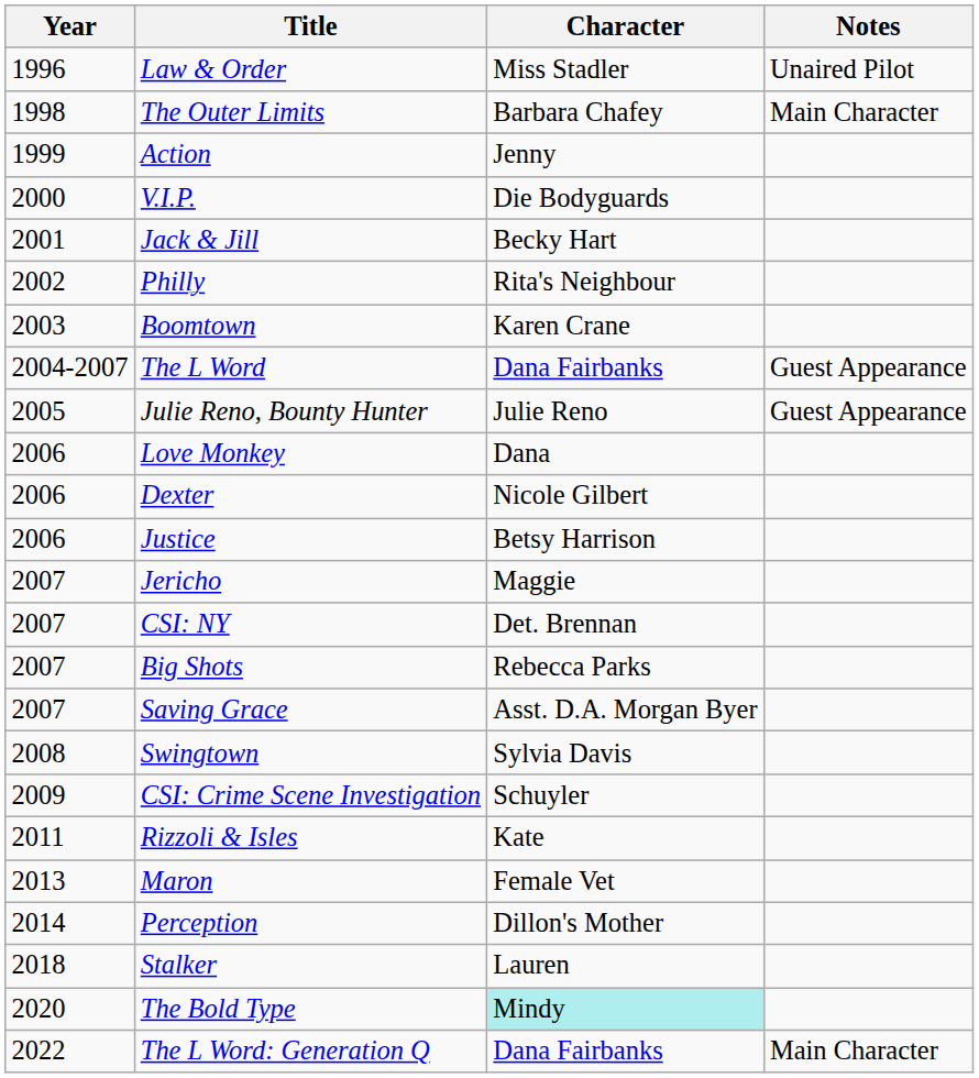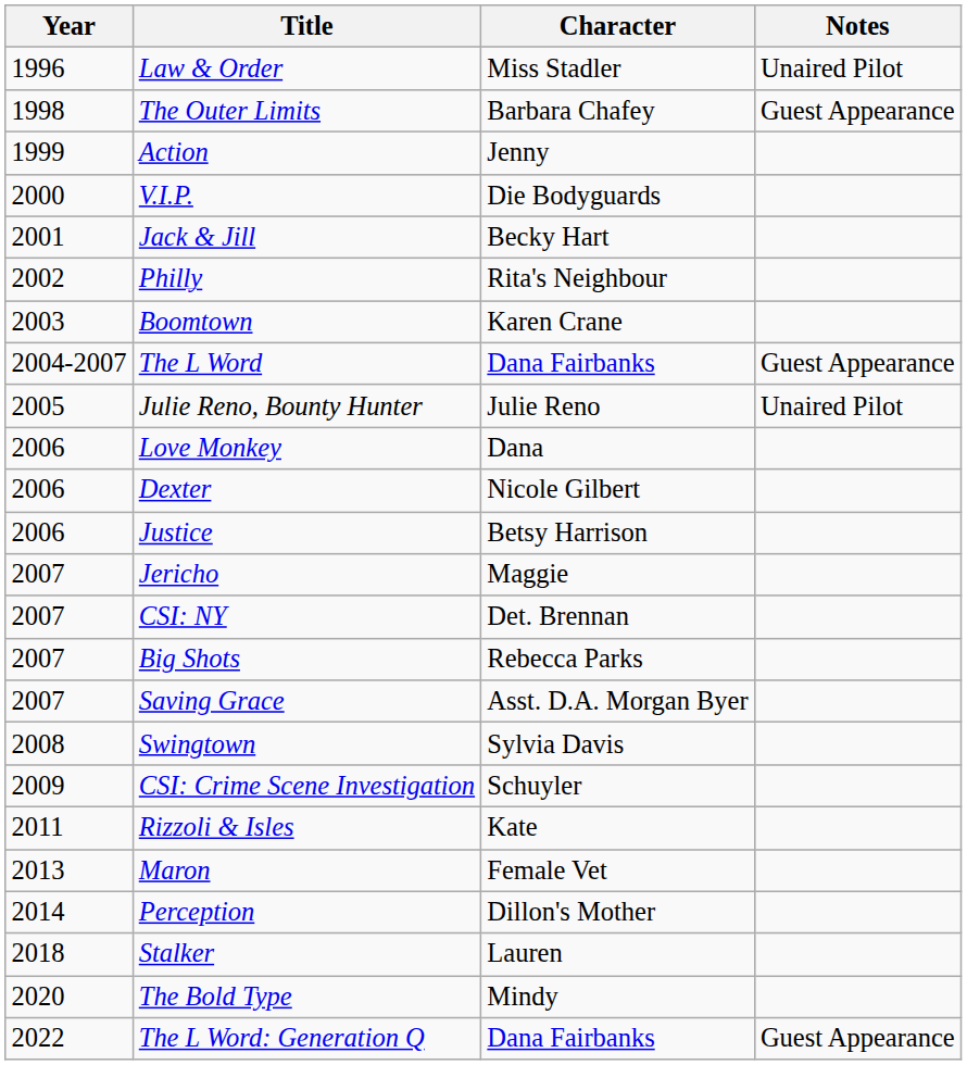The Outer Limits | Notes: Main Character -> Guest Appearance
Julie Reno, Bounty Hunter | Notes: Guest Appearance -> Unaired Pilot
The Bold Type | Character: paleturquoise background -> no background
The L Word: Generation Q | Notes: Main Character -> Guest Appearance
